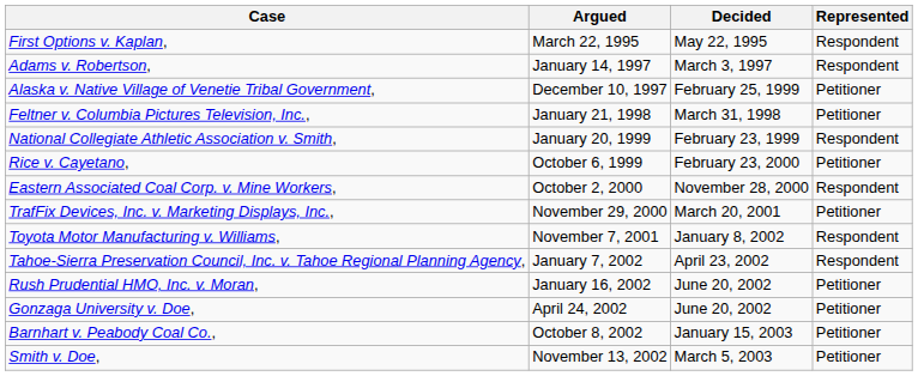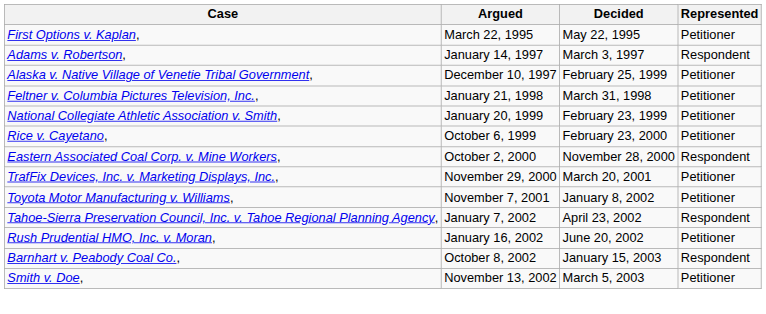First Options v. Kaplan, | Represented: Respondent -> Petitioner
National Collegiate Athletic Association v. Smith, | Represented: Respondent -> Petitioner
Toyota Motor Manufacturing v. Williams, | Represented: Respondent -> Petitioner
- row: Gonzaga University v. Doe, | April 24, 2002 | June 20, 2002 | Petitioner
Barnhart v. Peabody Coal Co., | Represented: Petitioner -> Respondent
